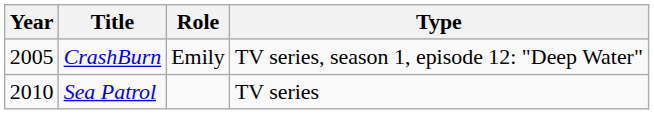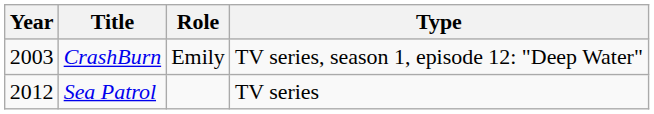CrashBurn | Year: 2005 -> 2003
Sea Patrol | Year: 2010 -> 2012
